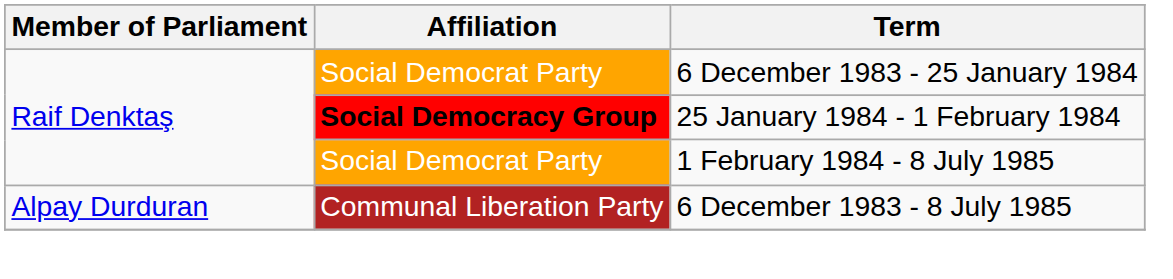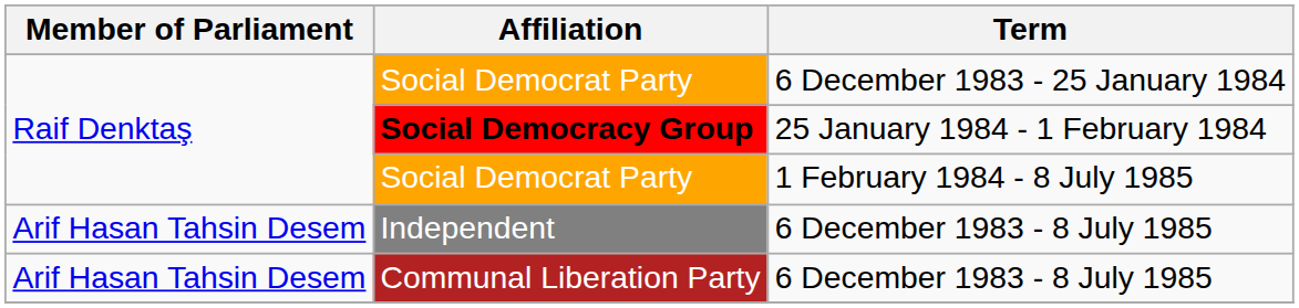+ row: Arif Hasan Tahsin Desem | Independent | 6 December 1983 - 8 July 1985
Communal Liberation Party | Member of Parliament: Alpay Durduran -> Arif Hasan Tahsin Desem
